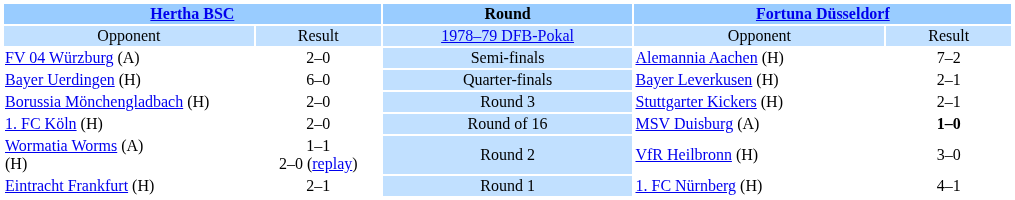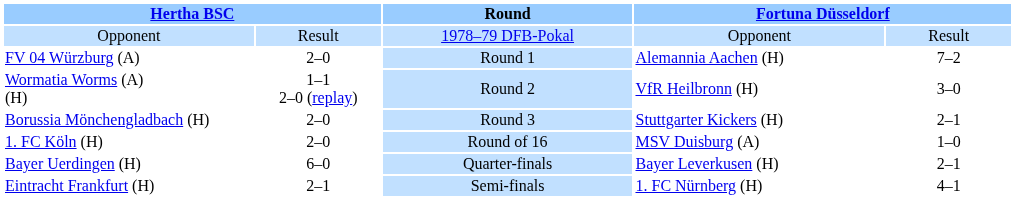FV 04 Würzburg (A) | Round: Semi-finals -> Round 1
rows swapped: Wormatia Worms (A) (H) <-> Bayer Uerdingen (H)
1. FC Köln (H) | column 5: bold -> normal
Eintracht Frankfurt (H) | Round: Round 1 -> Semi-finals
